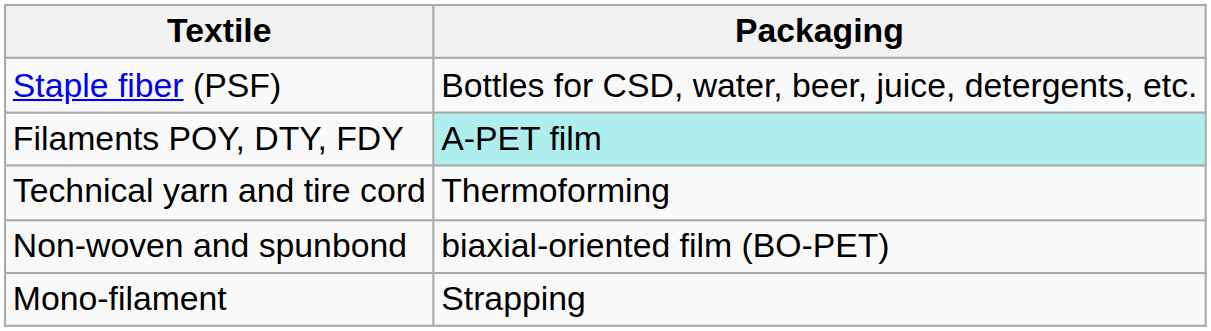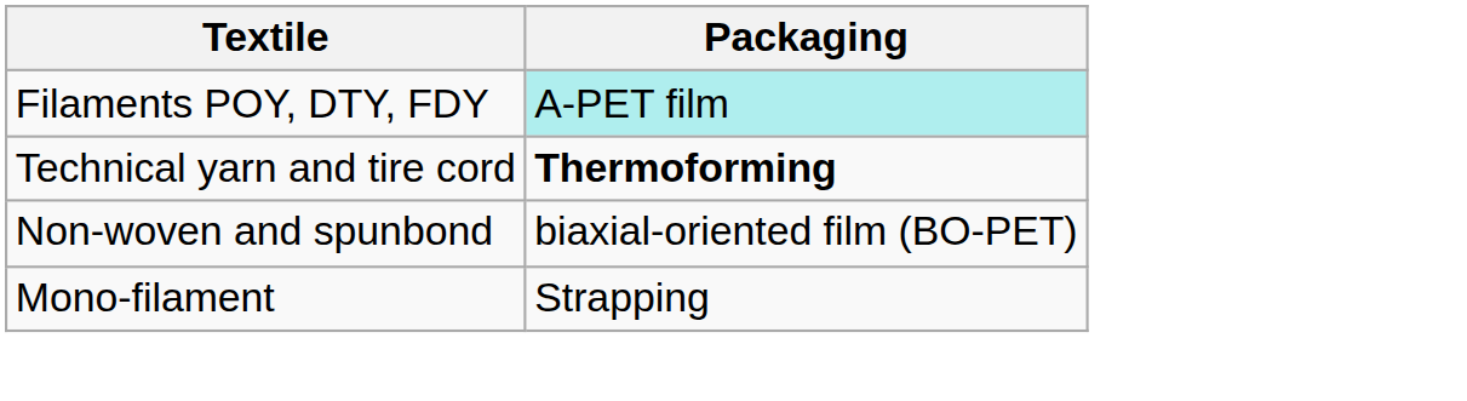- row: Staple fiber (PSF) | Bottles for CSD, water, beer, juice, detergents, etc.
Technical yarn and tire cord | Packaging: normal -> bold
